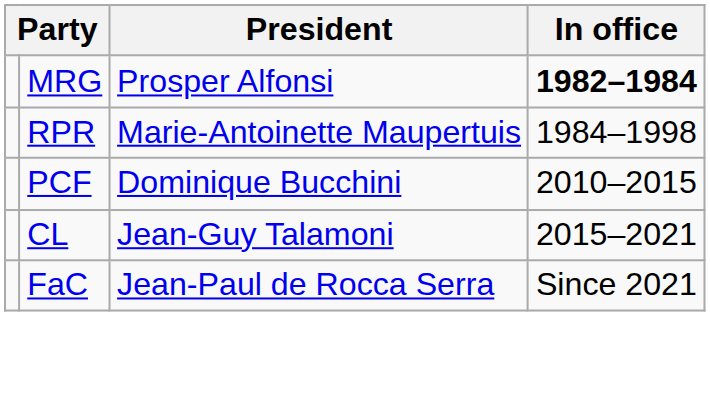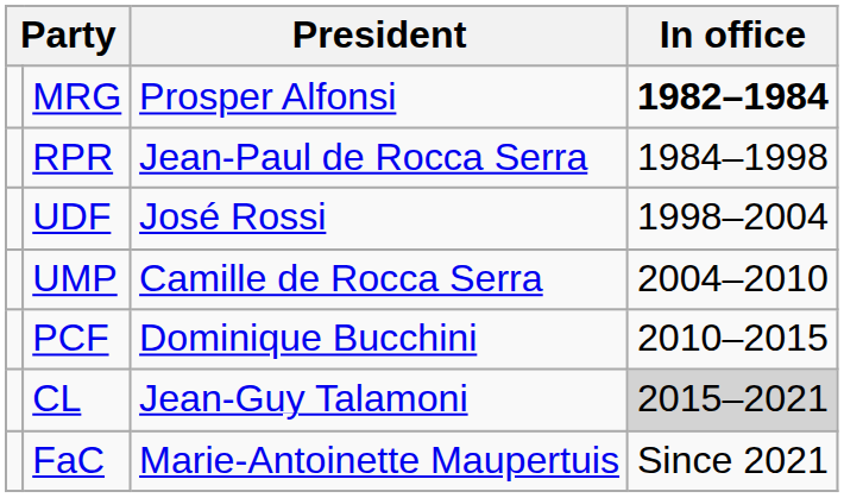RPR | President: Marie-Antoinette Maupertuis -> Jean-Paul de Rocca Serra
+ row: UDF | José Rossi | 1998–2004
+ row: UMP | Camille de Rocca Serra | 2004–2010
CL | In office: no background -> lightgrey background
FaC | President: Jean-Paul de Rocca Serra -> Marie-Antoinette Maupertuis
